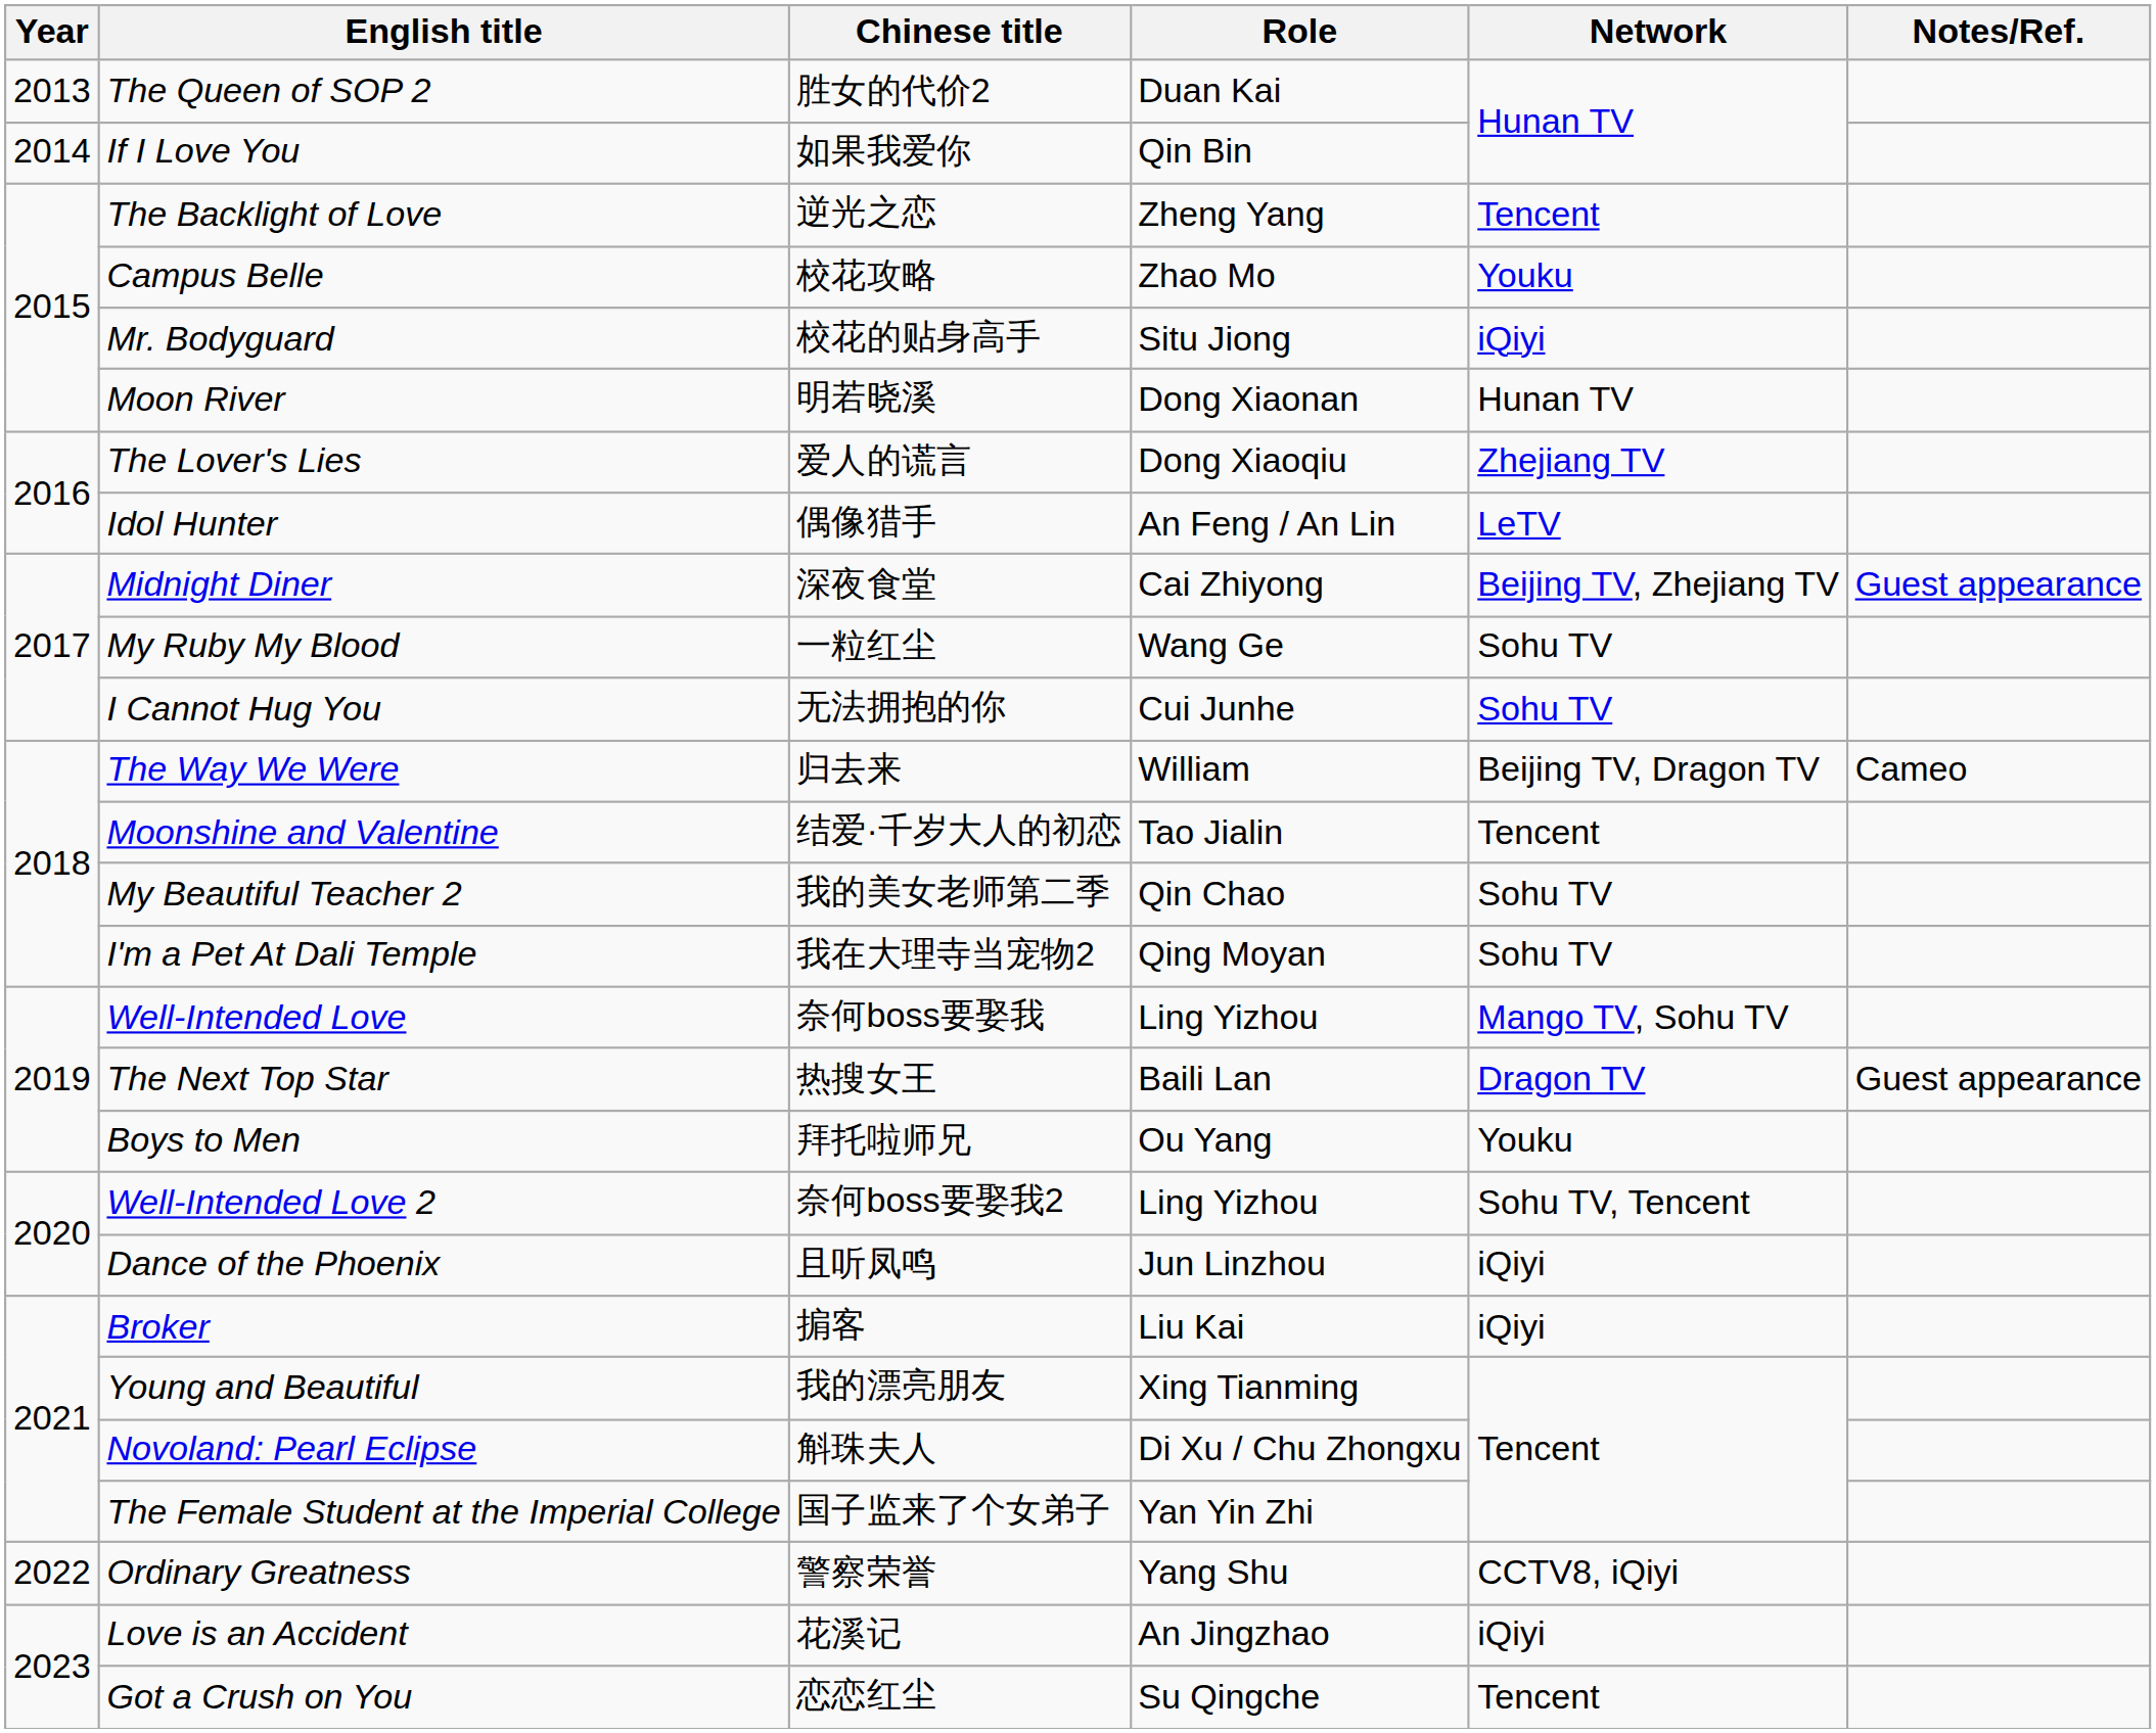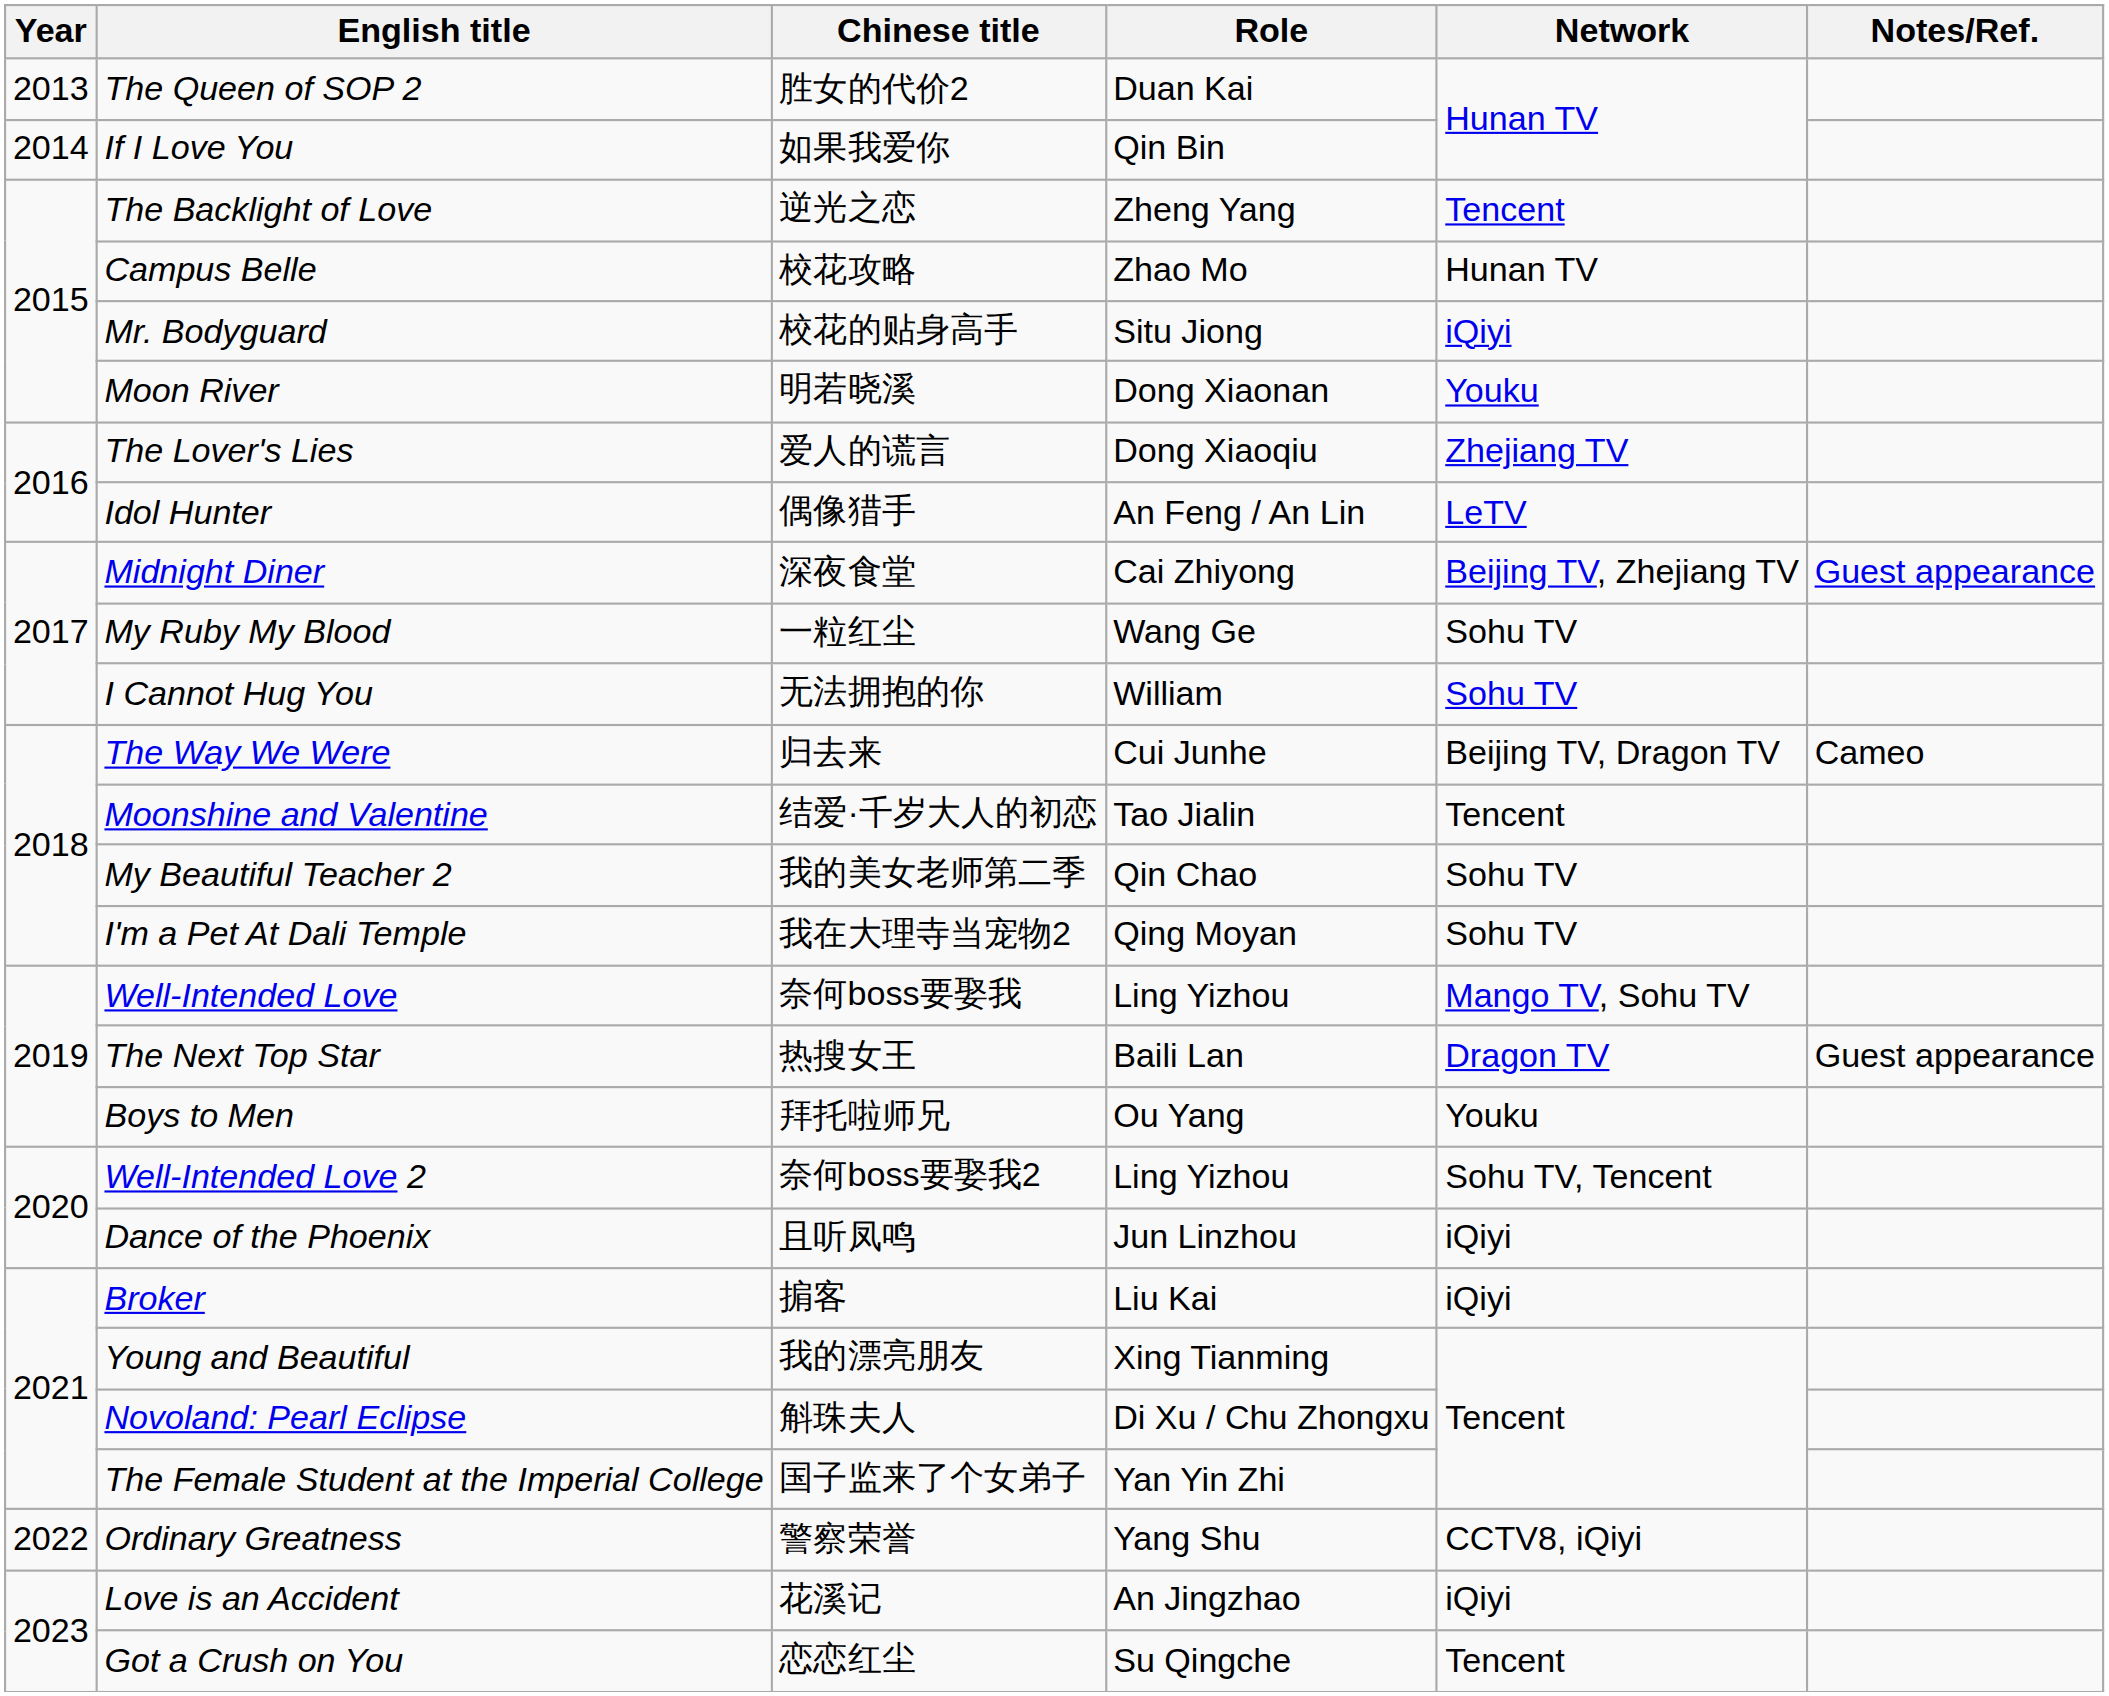Campus Belle | Network: Youku -> Hunan TV
Moon River | Network: Hunan TV -> Youku
I Cannot Hug You | Role: Cui Junhe -> William
The Way We Were | Role: William -> Cui Junhe
